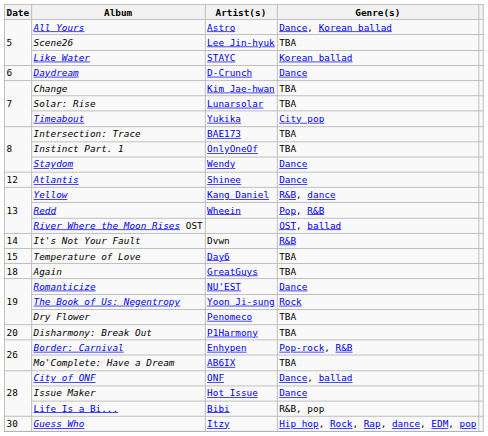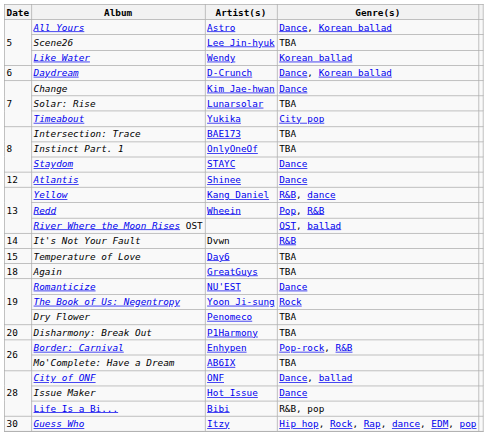Like Water | Artist(s): STAYC -> Wendy
Daydream | Genre(s): Dance -> Dance, Korean ballad
Change | Genre(s): TBA -> Dance
Staydom | Artist(s): Wendy -> STAYC
